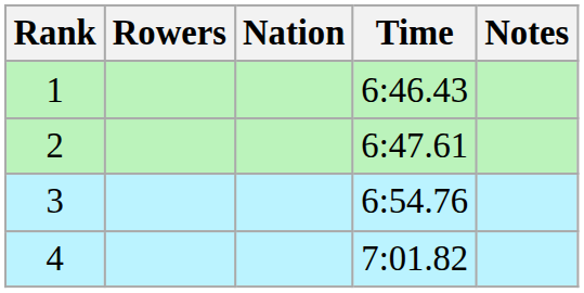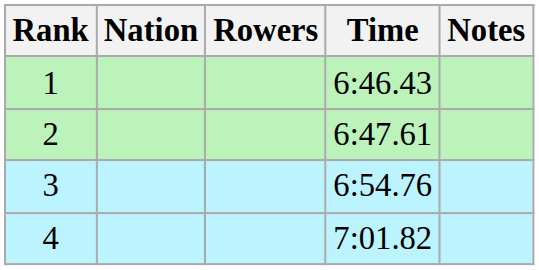columns swapped: Rowers <-> Nation
